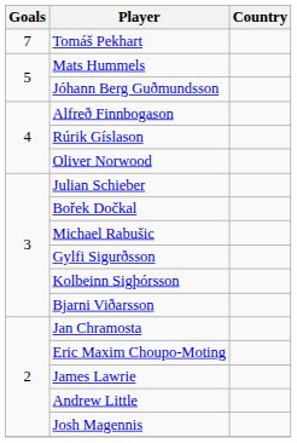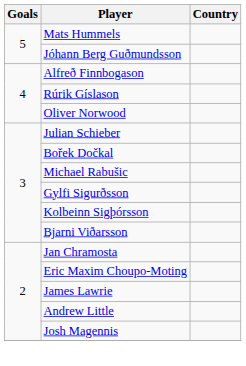- row: 7 | Tomáš Pekhart
